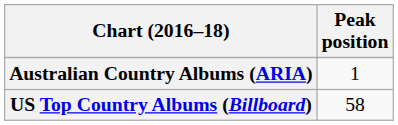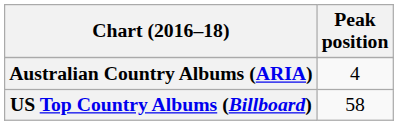Australian Country Albums (ARIA) | Peak position: 1 -> 4
